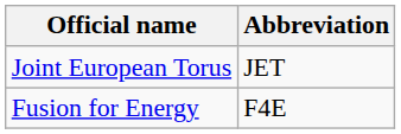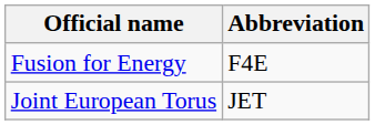rows swapped: Fusion for Energy <-> Joint European Torus
